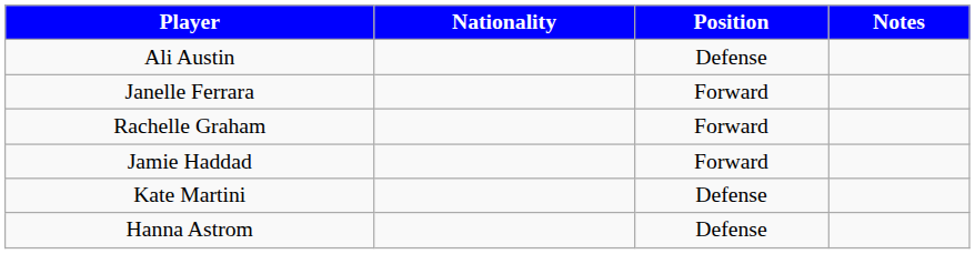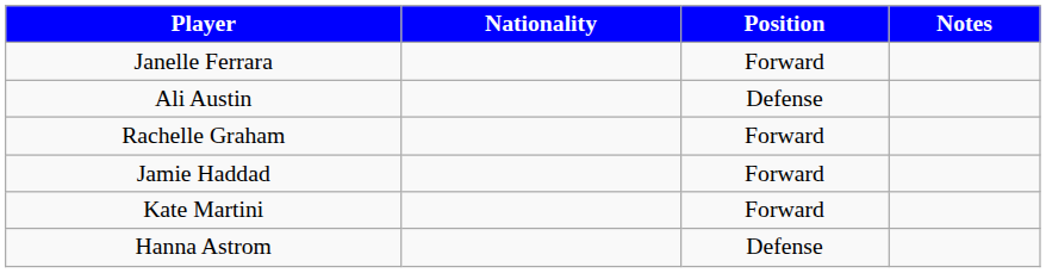rows swapped: Ali Austin <-> Janelle Ferrara
Kate Martini | Position: Defense -> Forward
